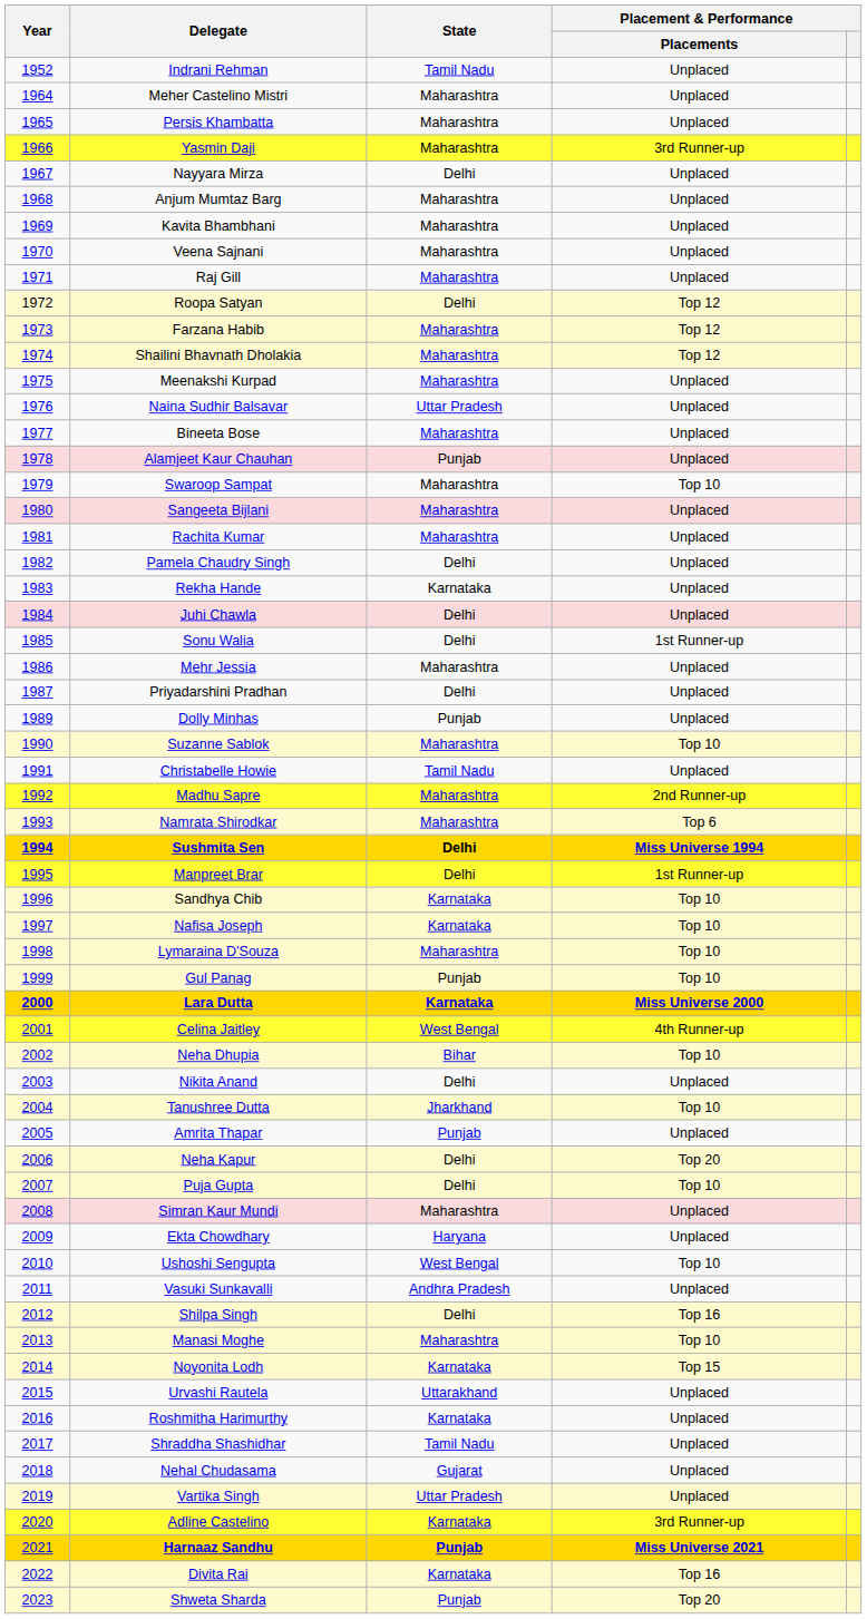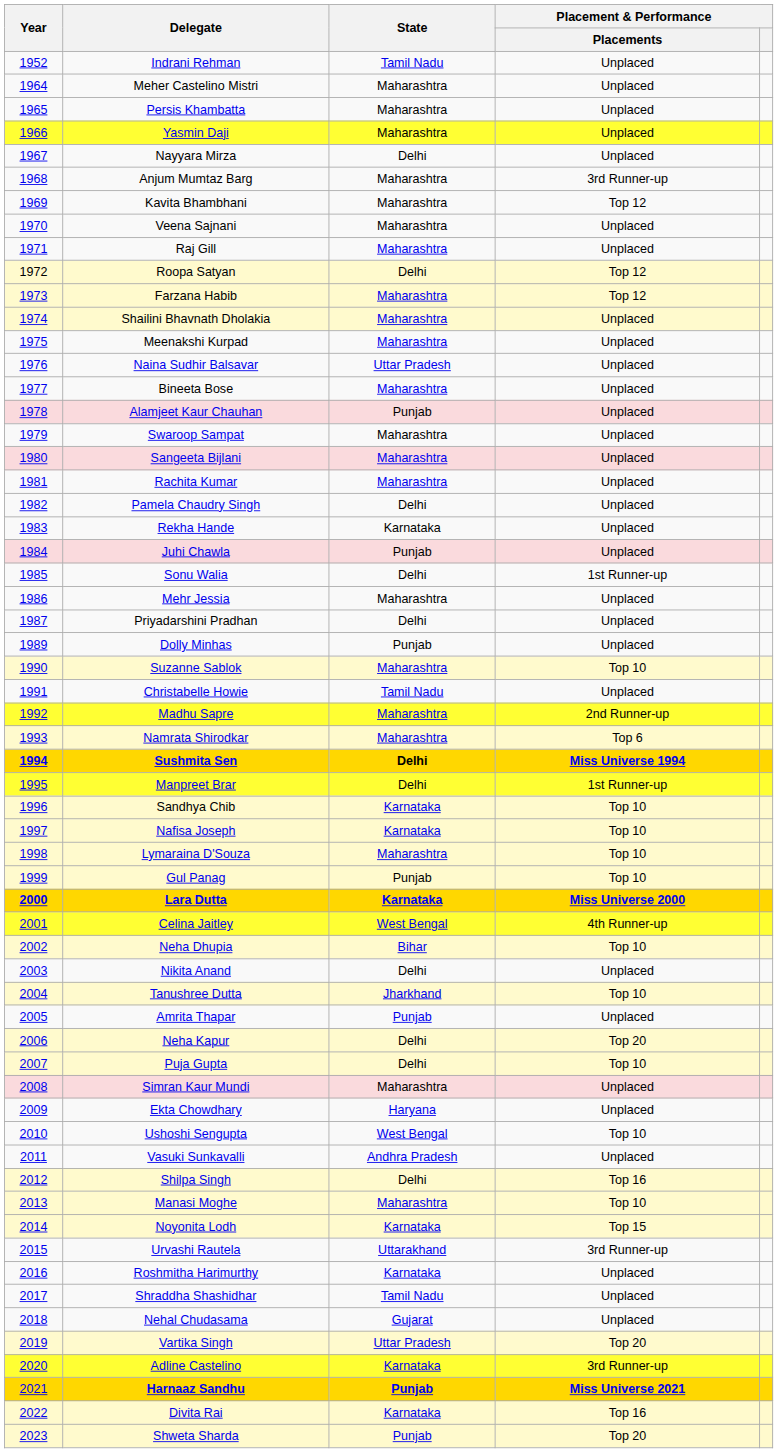Yasmin Daji | Placement & Performance / Placements: 3rd Runner-up -> Unplaced
Anjum Mumtaz Barg | Placement & Performance / Placements: Unplaced -> 3rd Runner-up
Kavita Bhambhani | Placement & Performance / Placements: Unplaced -> Top 12
Shailini Bhavnath Dholakia | Placement & Performance / Placements: Top 12 -> Unplaced
Swaroop Sampat | Placement & Performance / Placements: Top 10 -> Unplaced
Juhi Chawla | State: Delhi -> Punjab
Urvashi Rautela | Placement & Performance / Placements: Unplaced -> 3rd Runner-up
Vartika Singh | Placement & Performance / Placements: Unplaced -> Top 20
